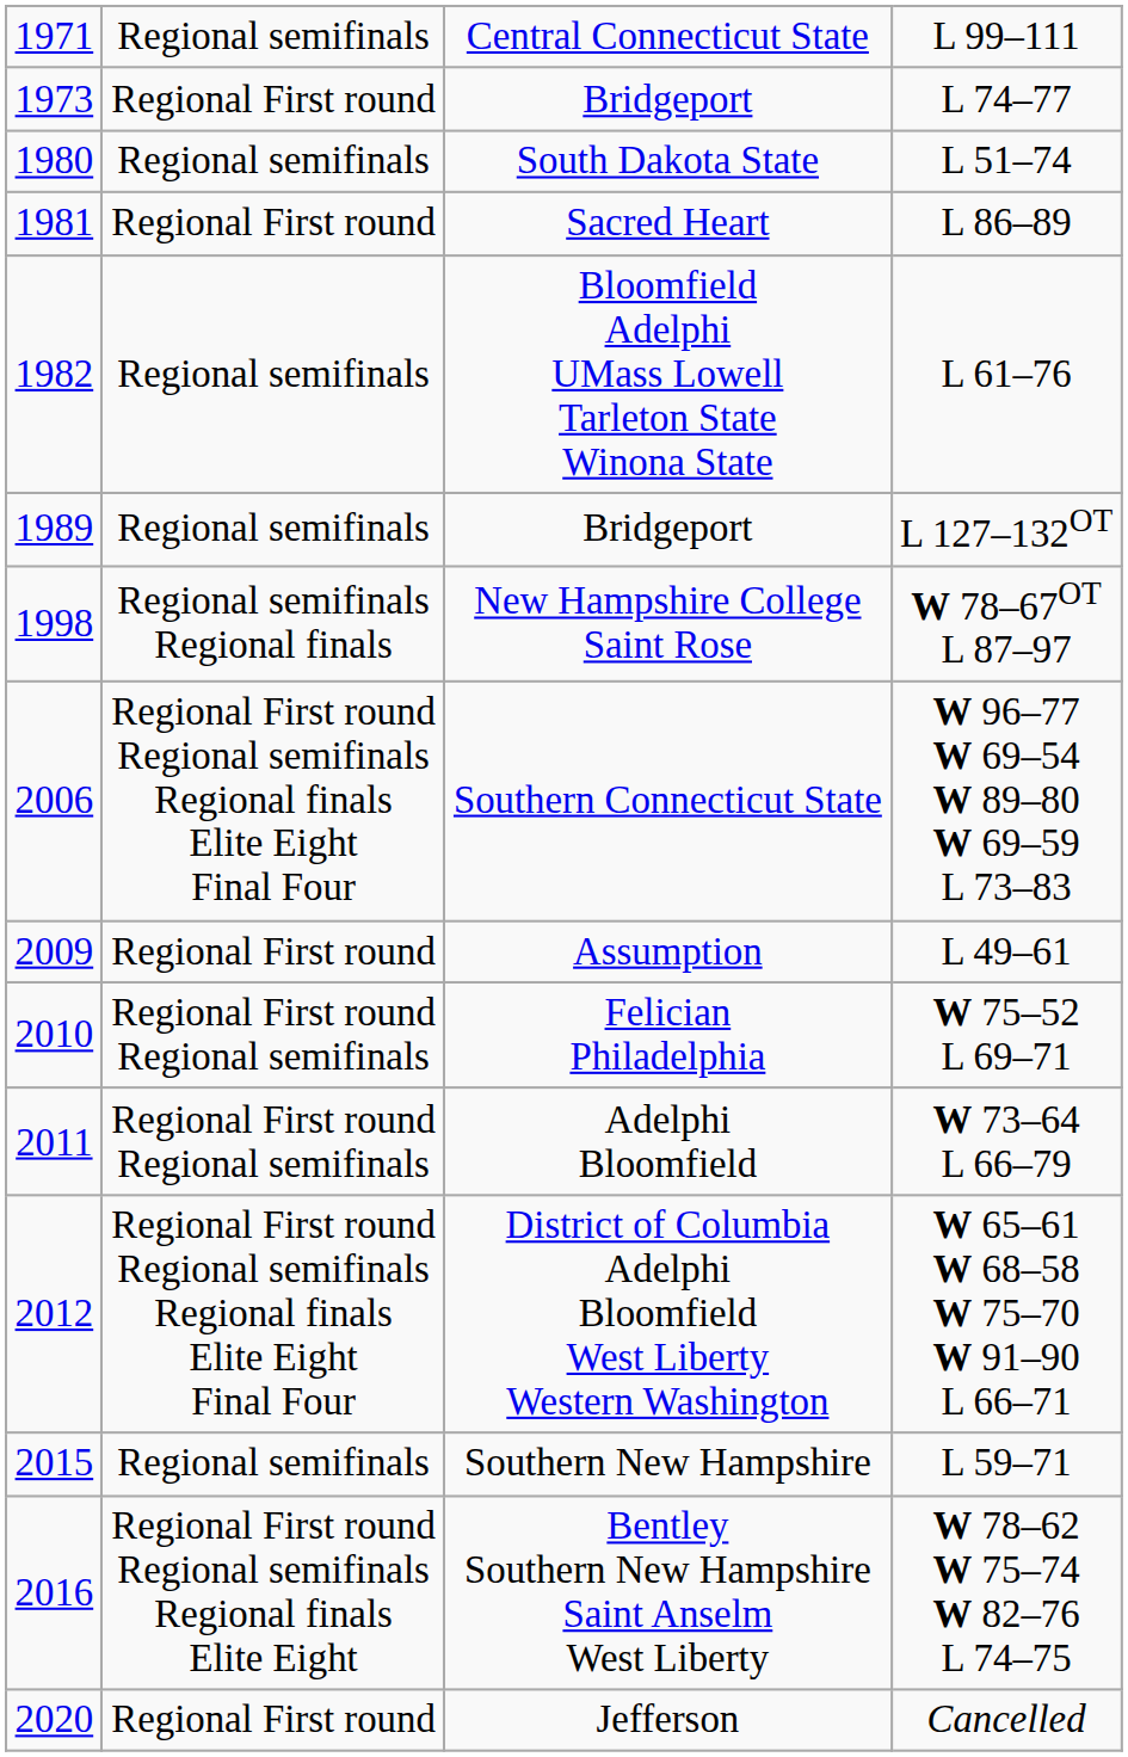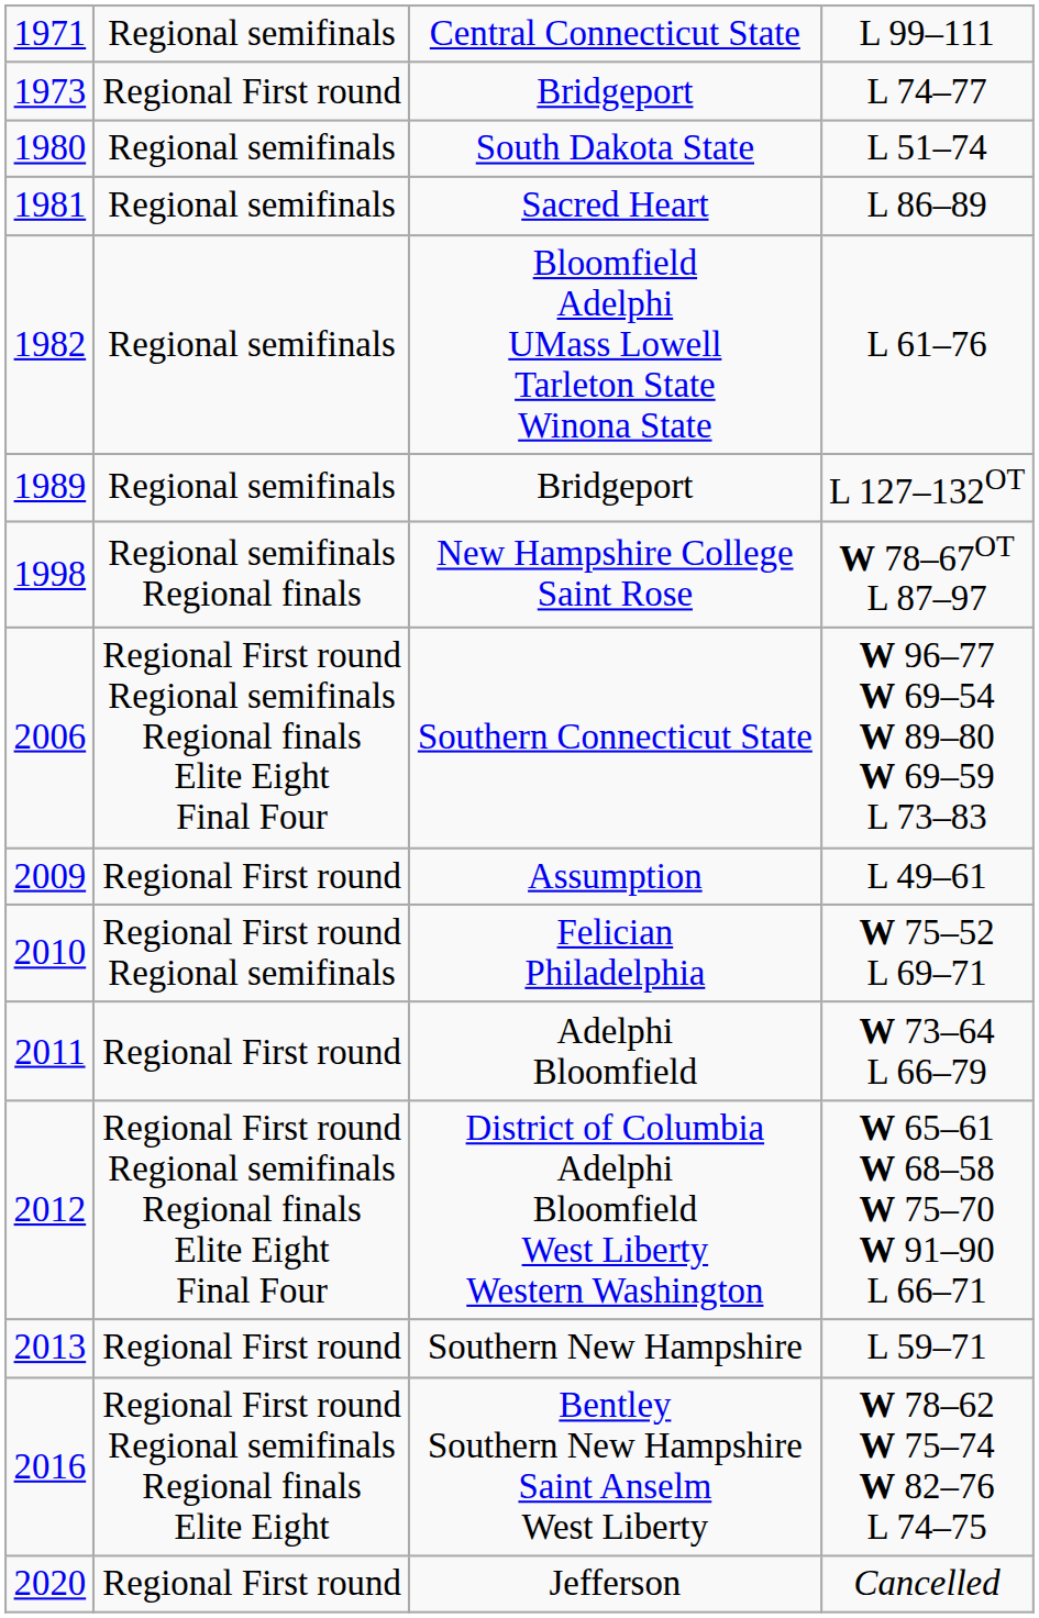L 86–89 | column 2: Regional First round -> Regional semifinals
W 73–64 L 66–79 | column 2: Regional First round Regional semifinals -> Regional First round
L 59–71 | column 1: 2015 -> 2013
L 59–71 | column 2: Regional semifinals -> Regional First round
